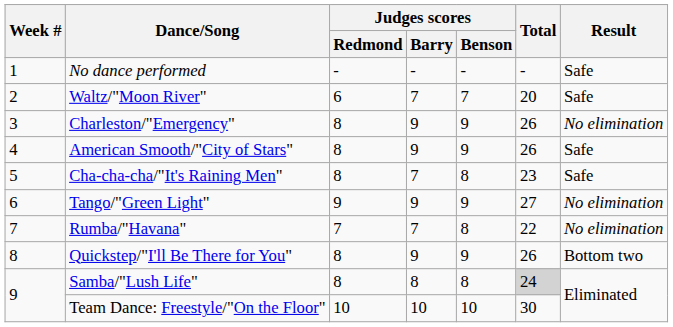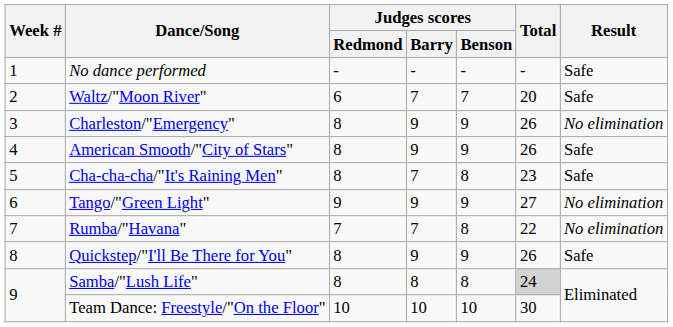Quickstep/"I'll Be There for You" | Result: Bottom two -> Safe
